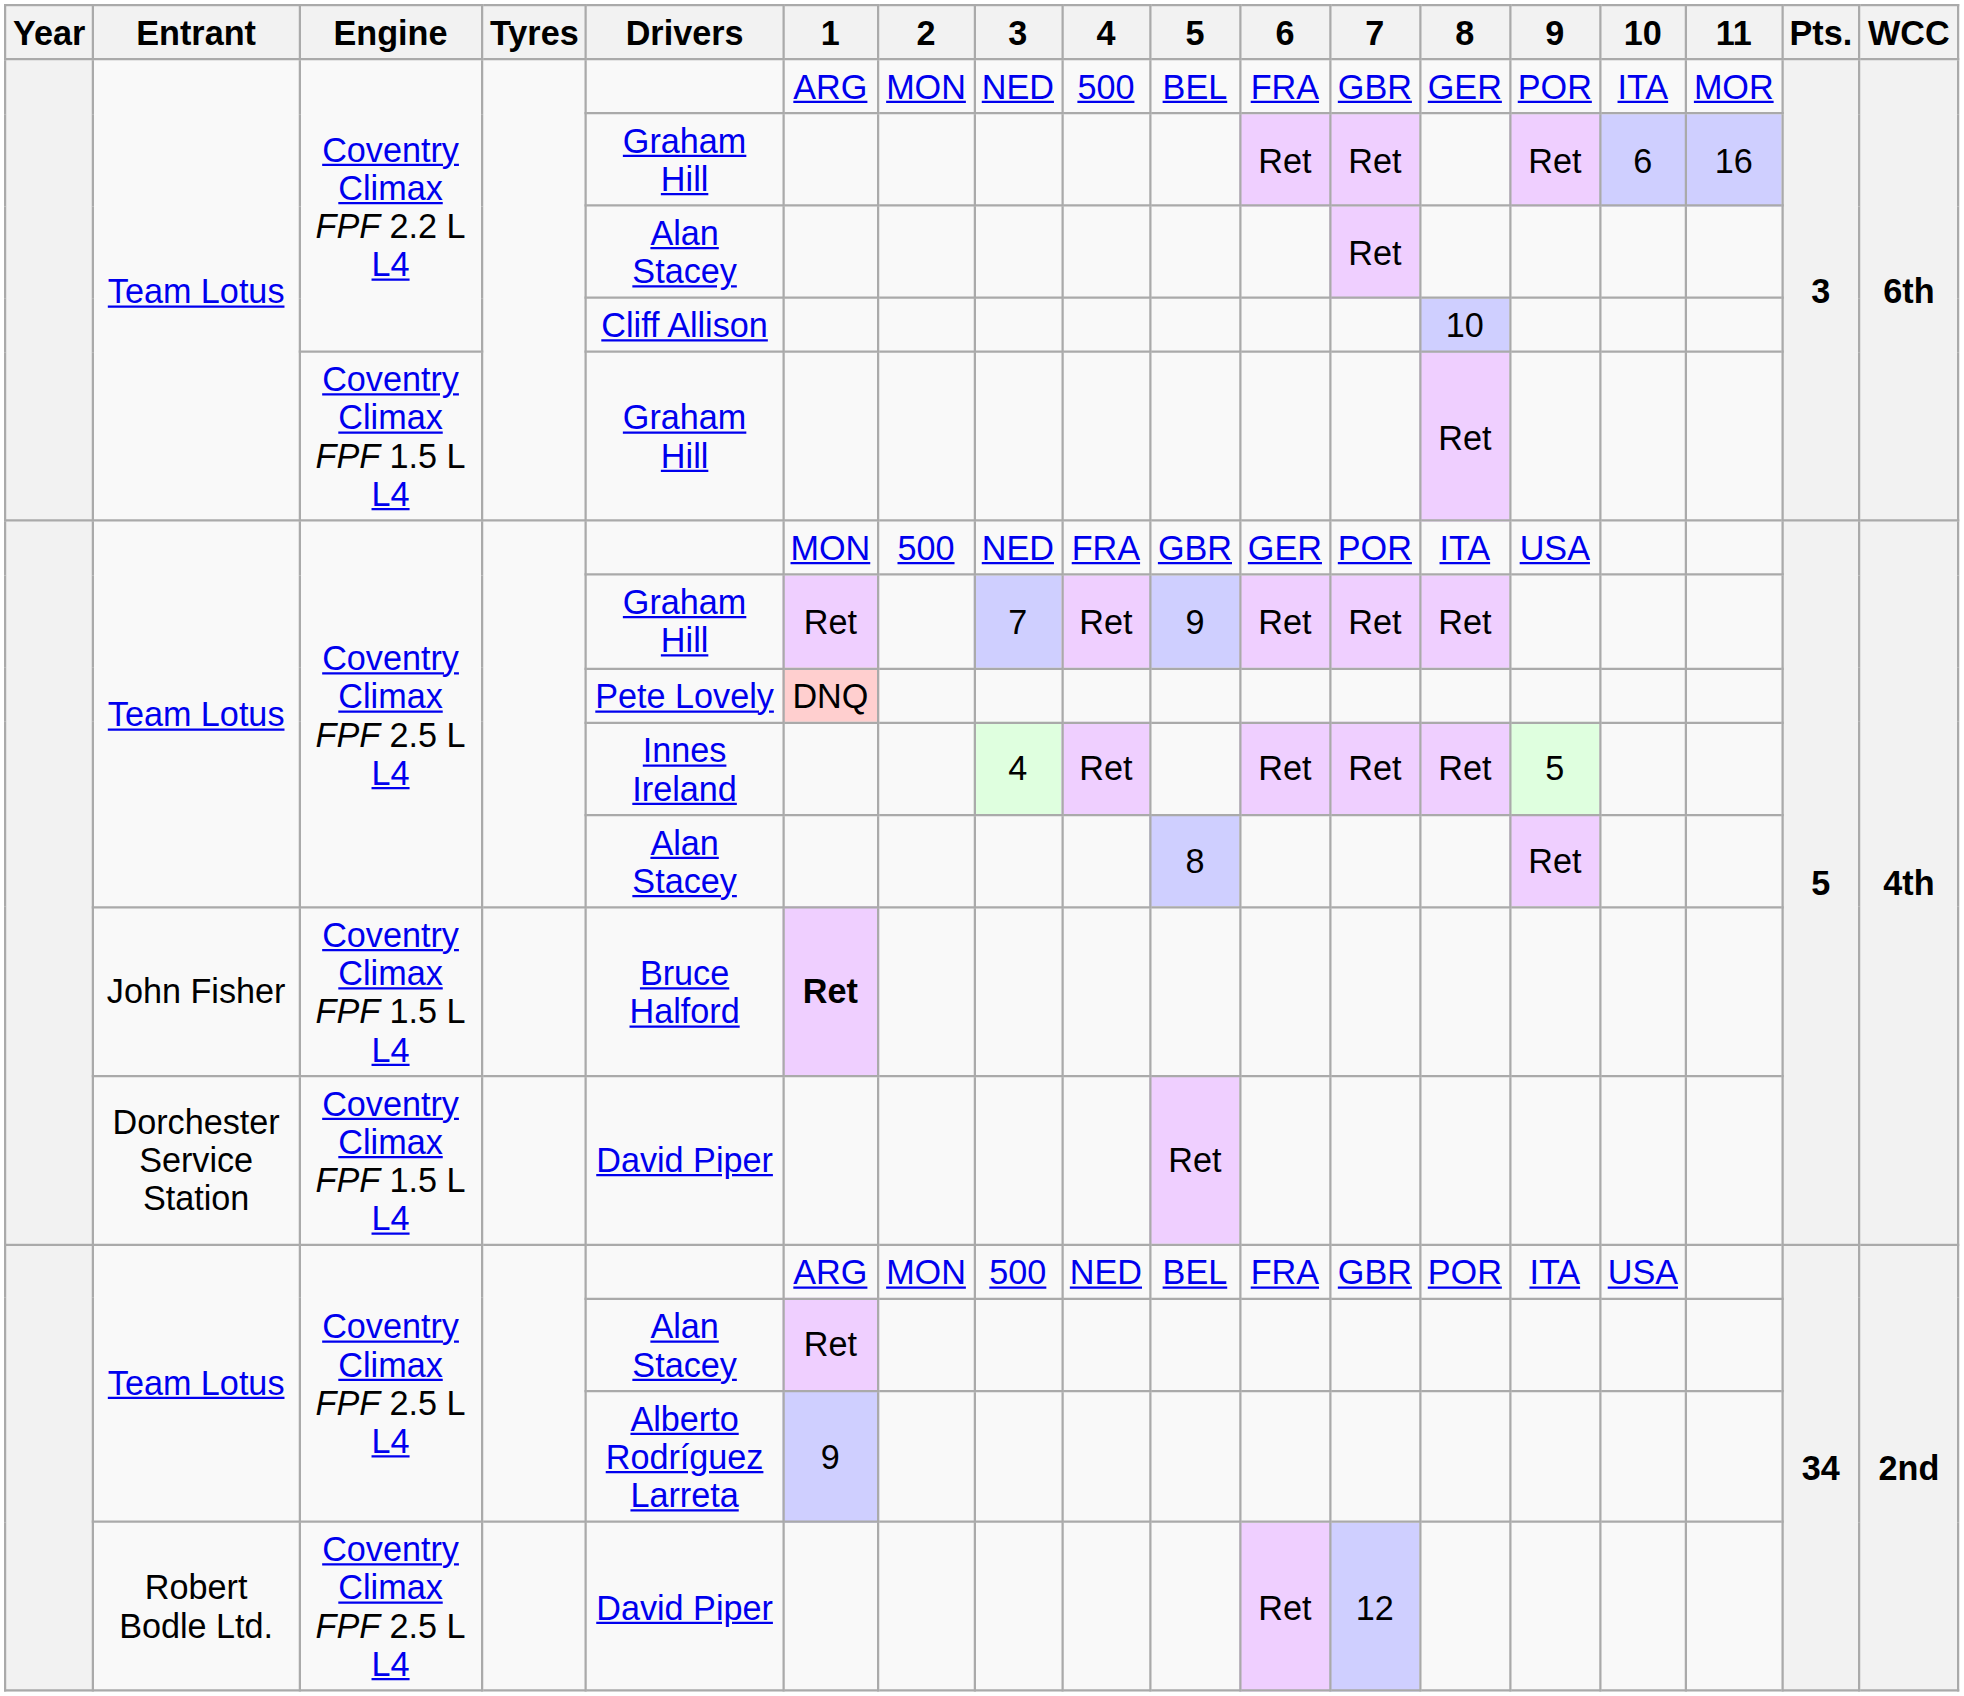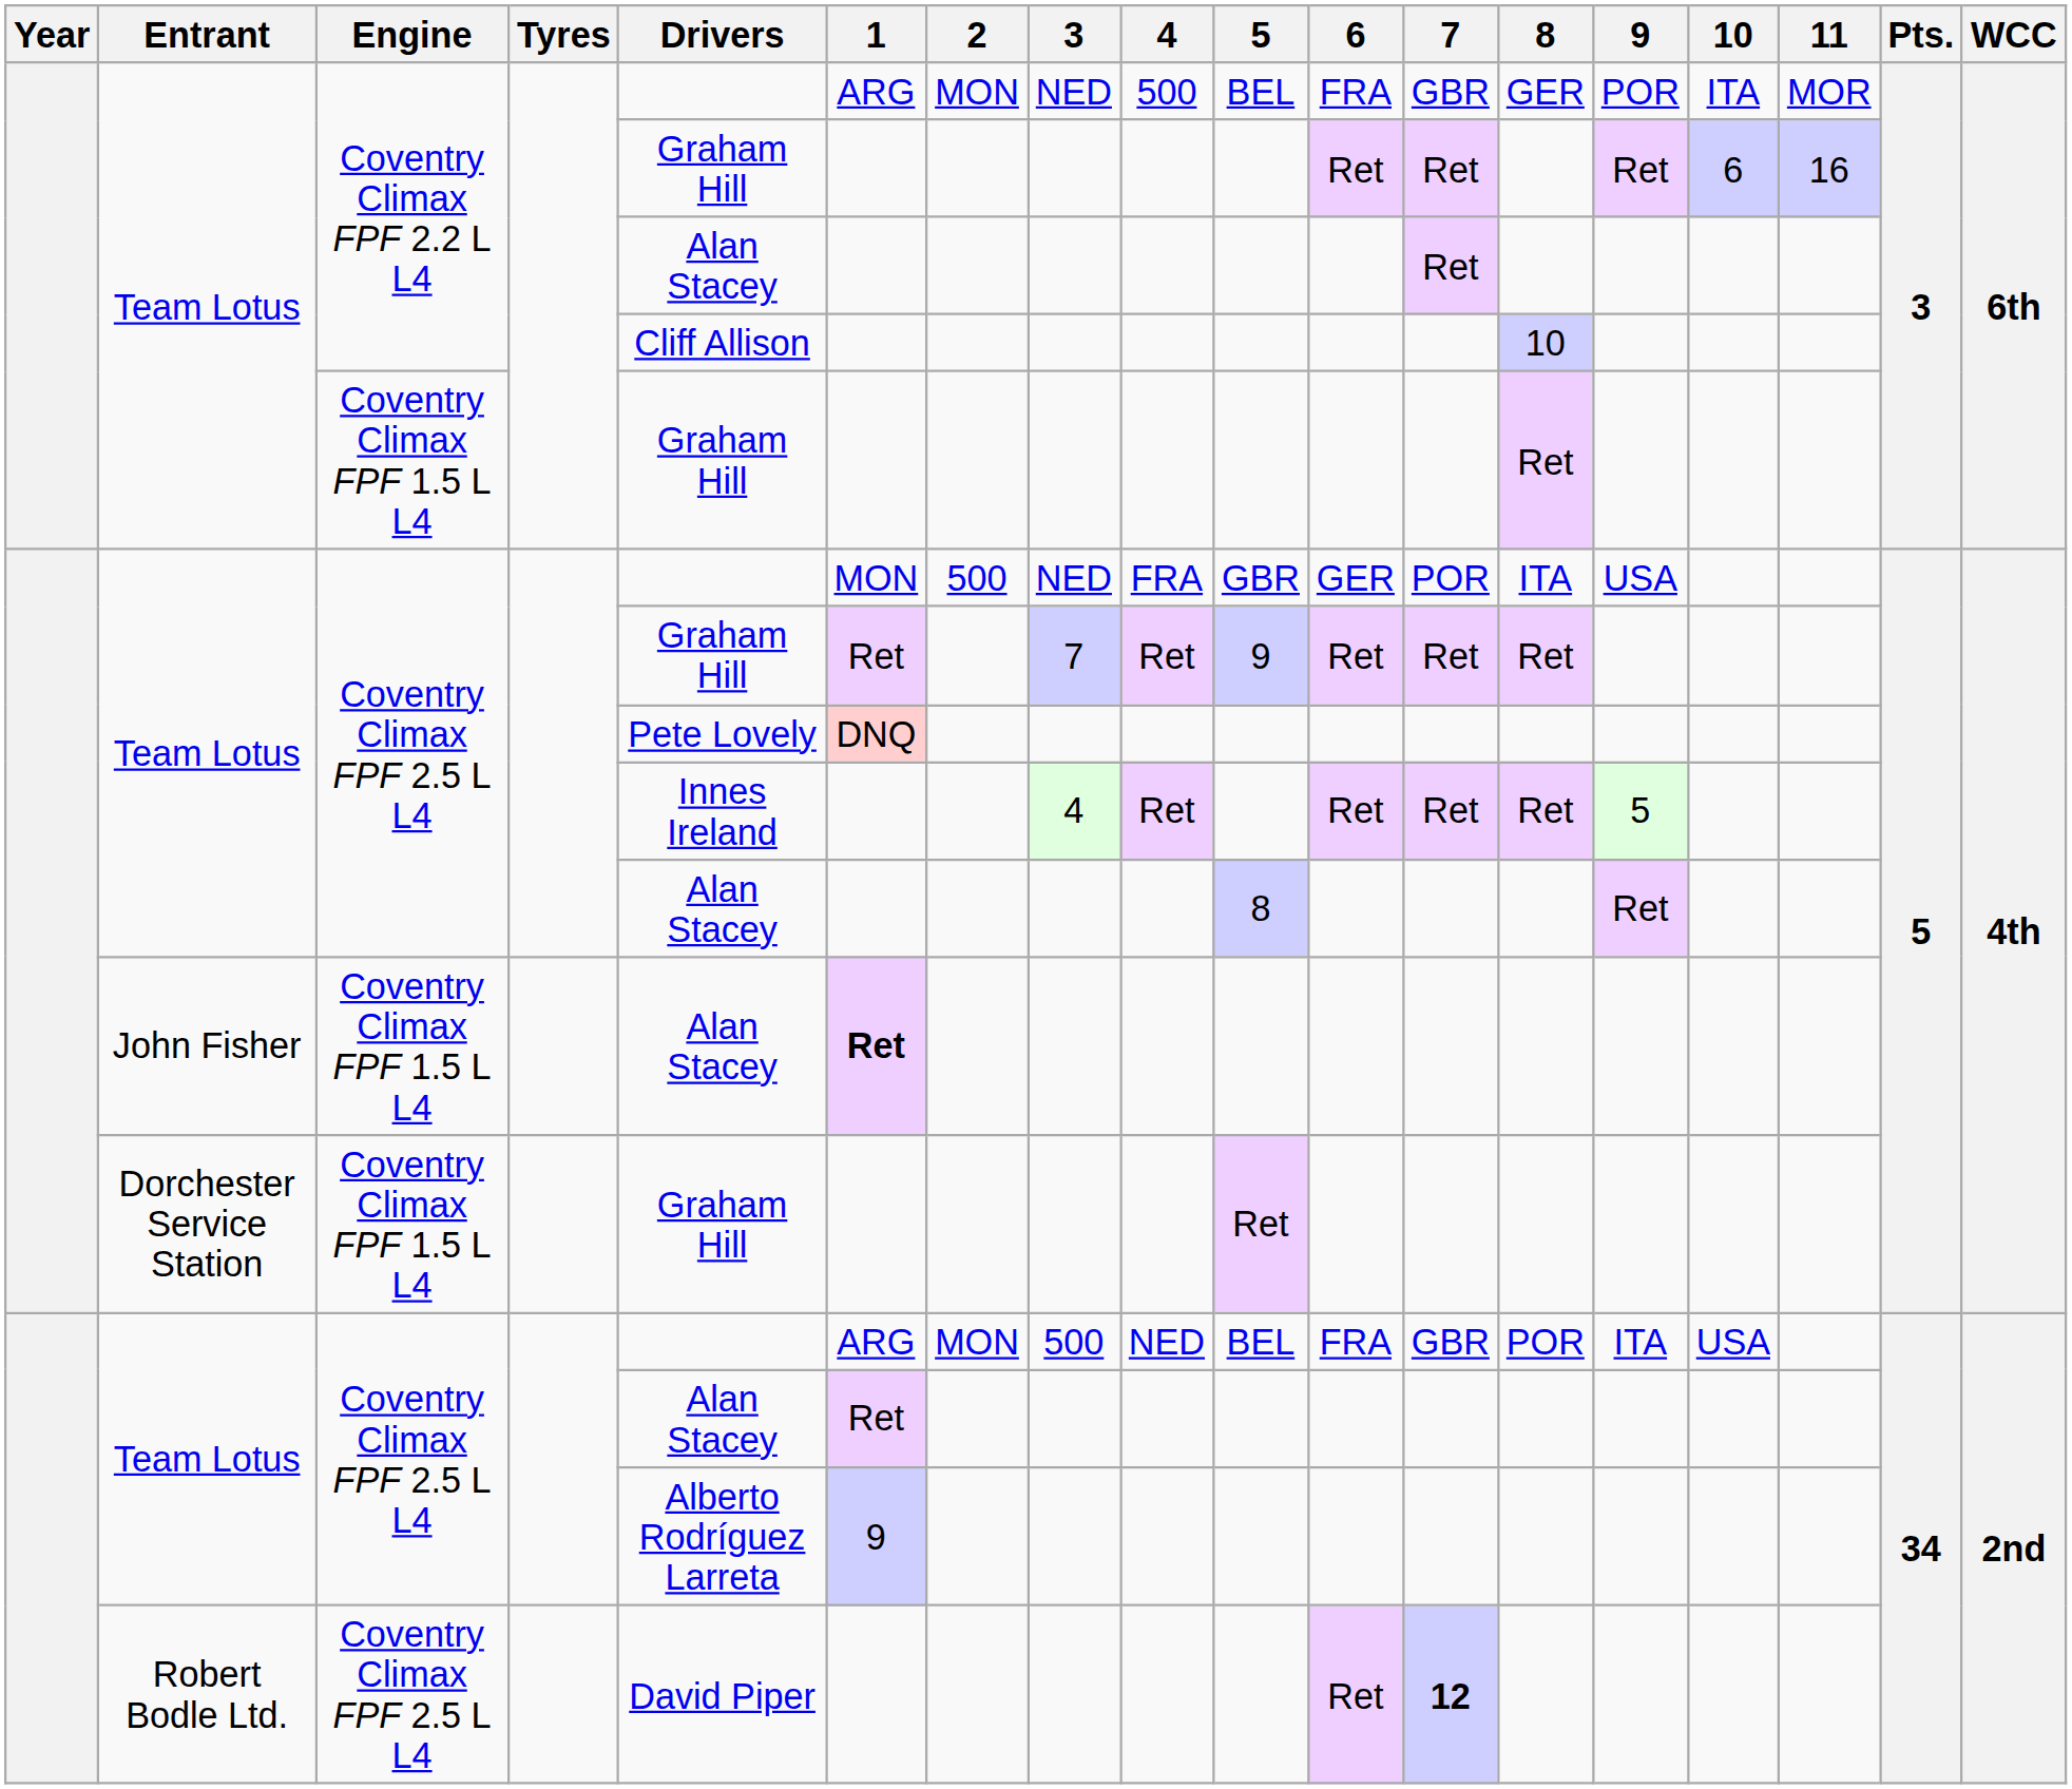John Fisher | Drivers: Bruce Halford -> Alan Stacey
Dorchester Service Station | Drivers: David Piper -> Graham Hill
Robert Bodle Ltd. | 7: normal -> bold
